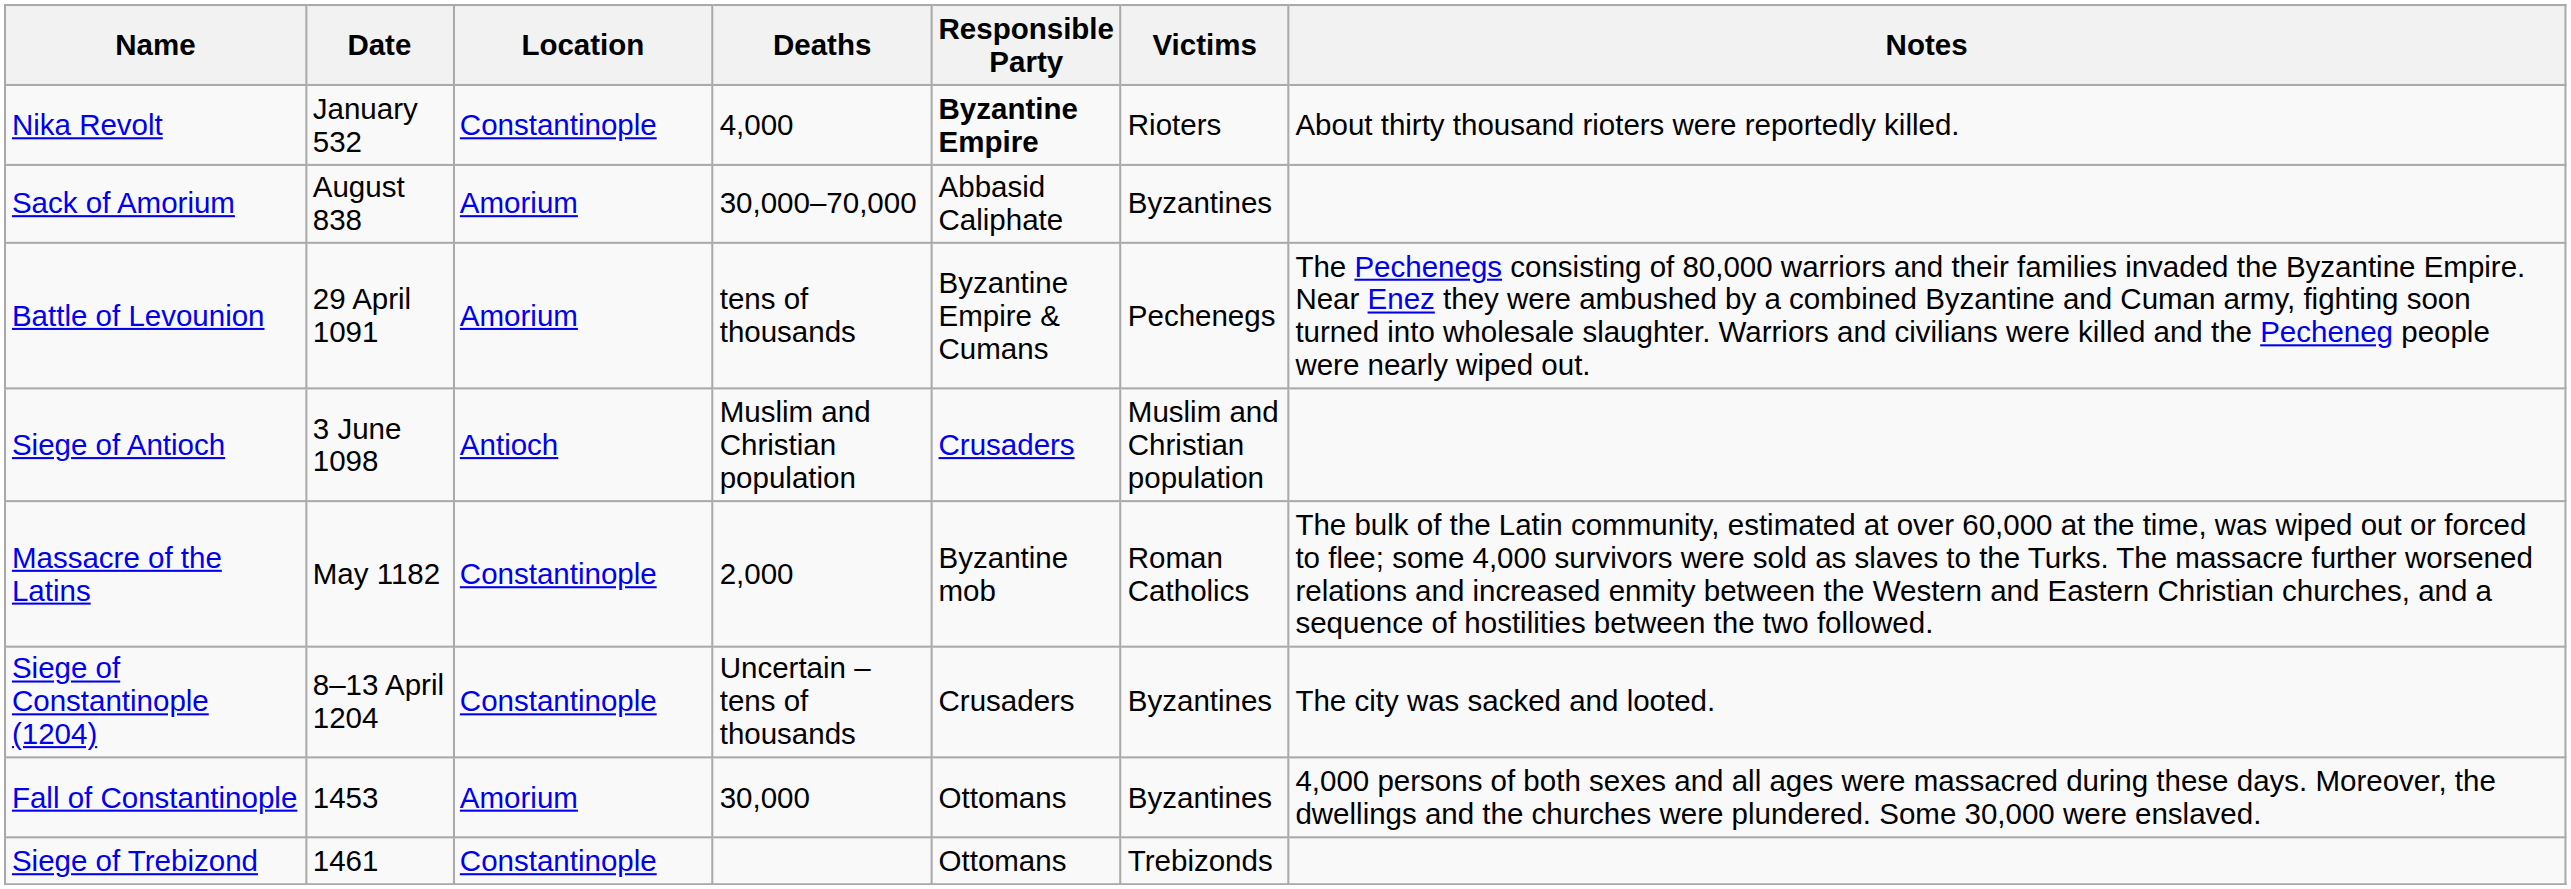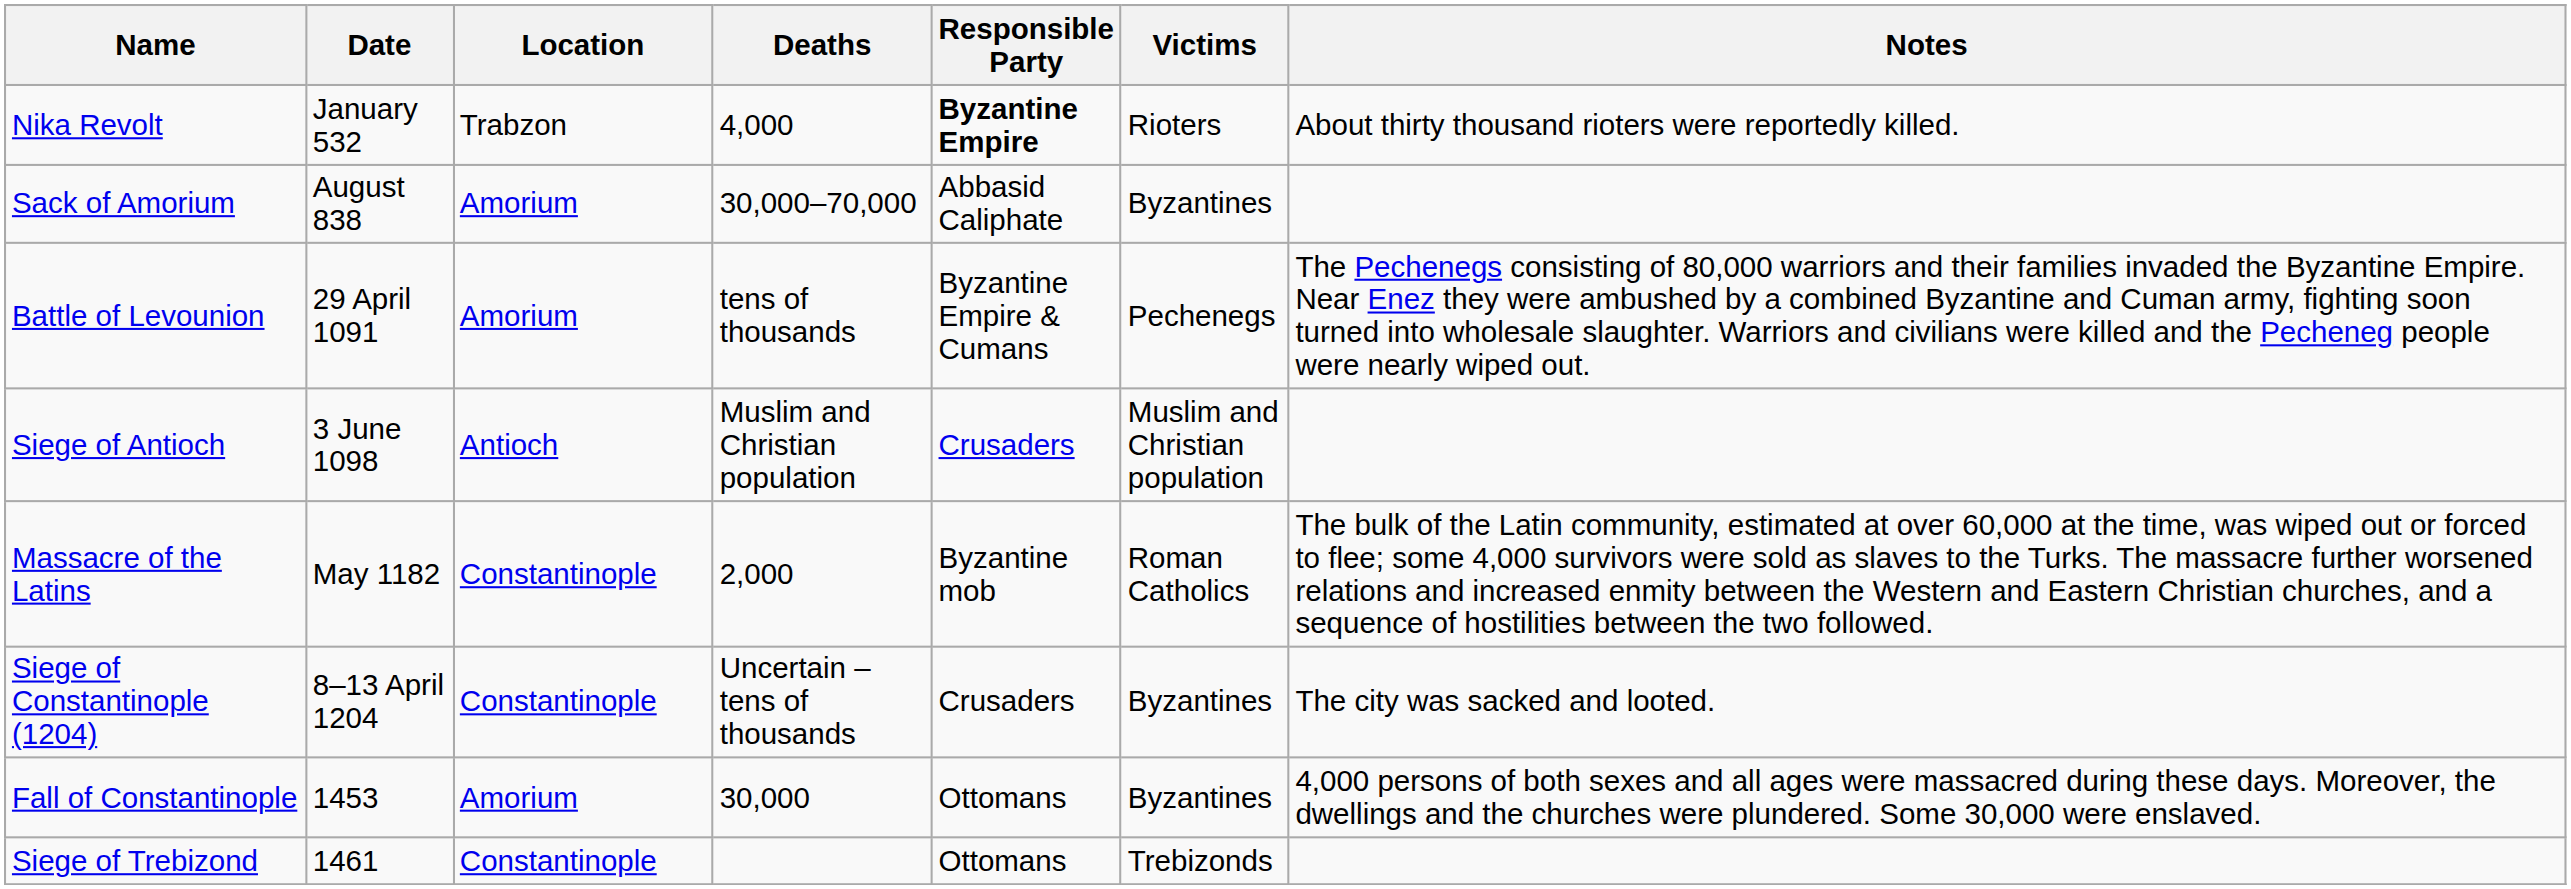Nika Revolt | Location: Constantinople -> Trabzon
